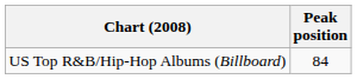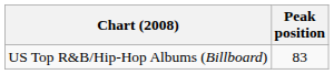US Top R&B/Hip-Hop Albums (Billboard) | Peak position: 84 -> 83
